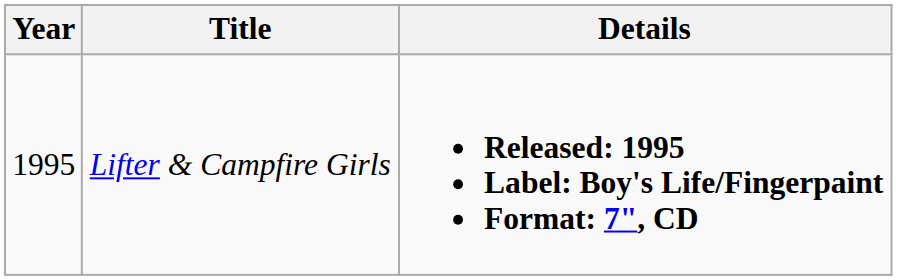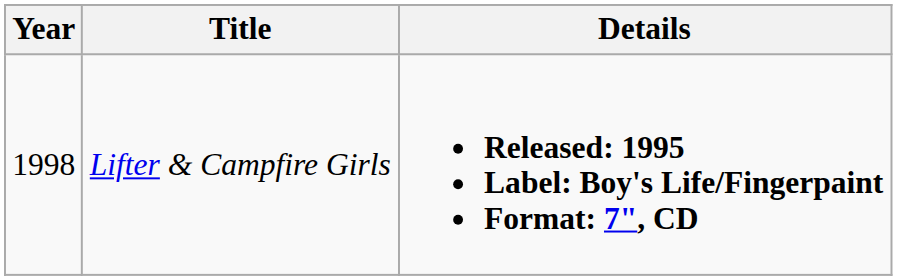Lifter & Campfire Girls | Year: 1995 -> 1998
